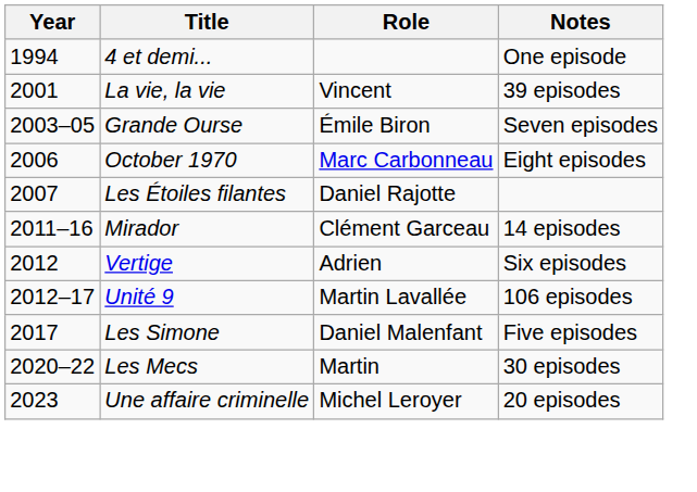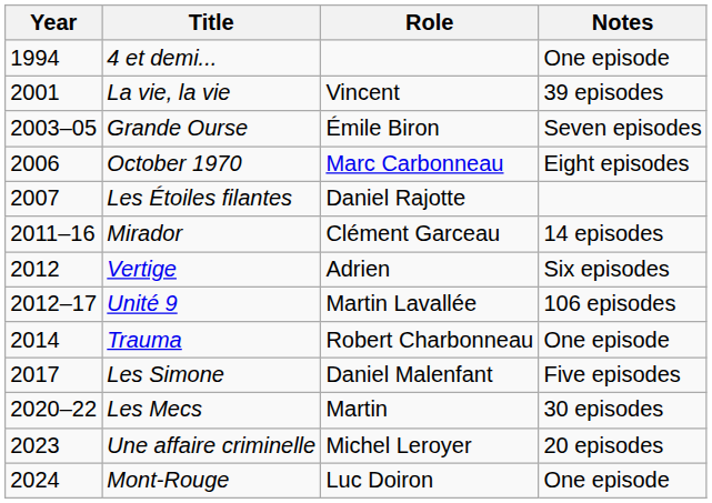+ row: 2014 | Trauma | Robert Charbonneau | One episode
+ row: 2024 | Mont-Rouge | Luc Doiron | One episode
